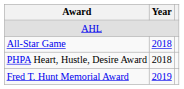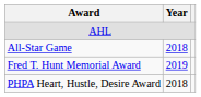rows swapped: Fred T. Hunt Memorial Award <-> PHPA Heart, Hustle, Desire Award
